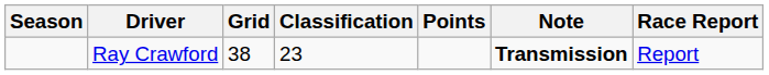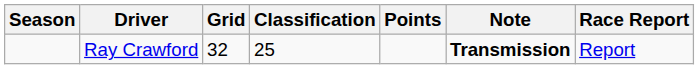Ray Crawford | Grid: 38 -> 32
Ray Crawford | Classification: 23 -> 25
